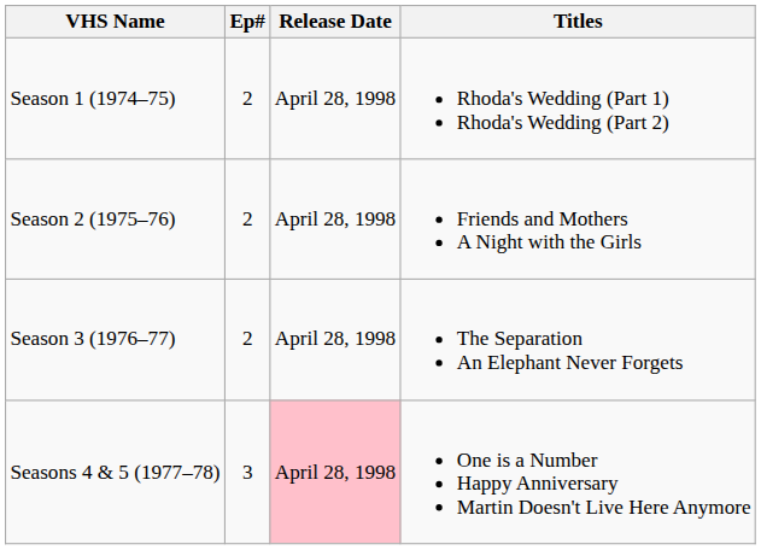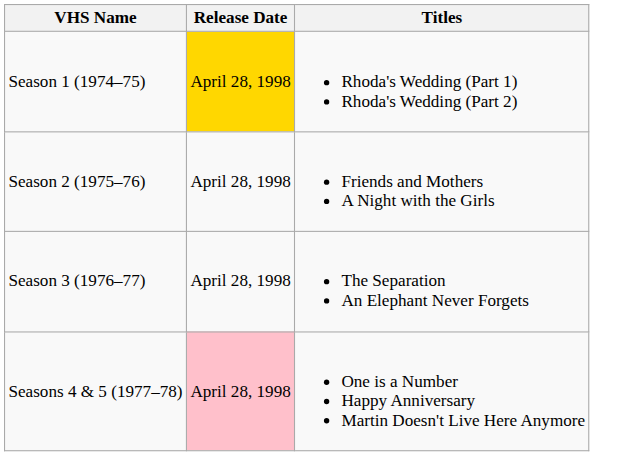- column: Ep# | 2 | 2 | 2 | 3
Season 1 (1974–75) | Release Date: no background -> gold background
